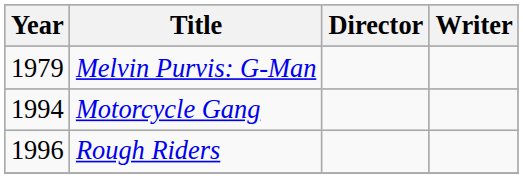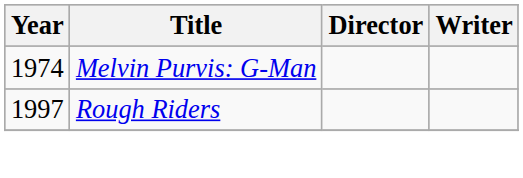Melvin Purvis: G-Man | Year: 1979 -> 1974
- row: 1994 | Motorcycle Gang
Rough Riders | Year: 1996 -> 1997
